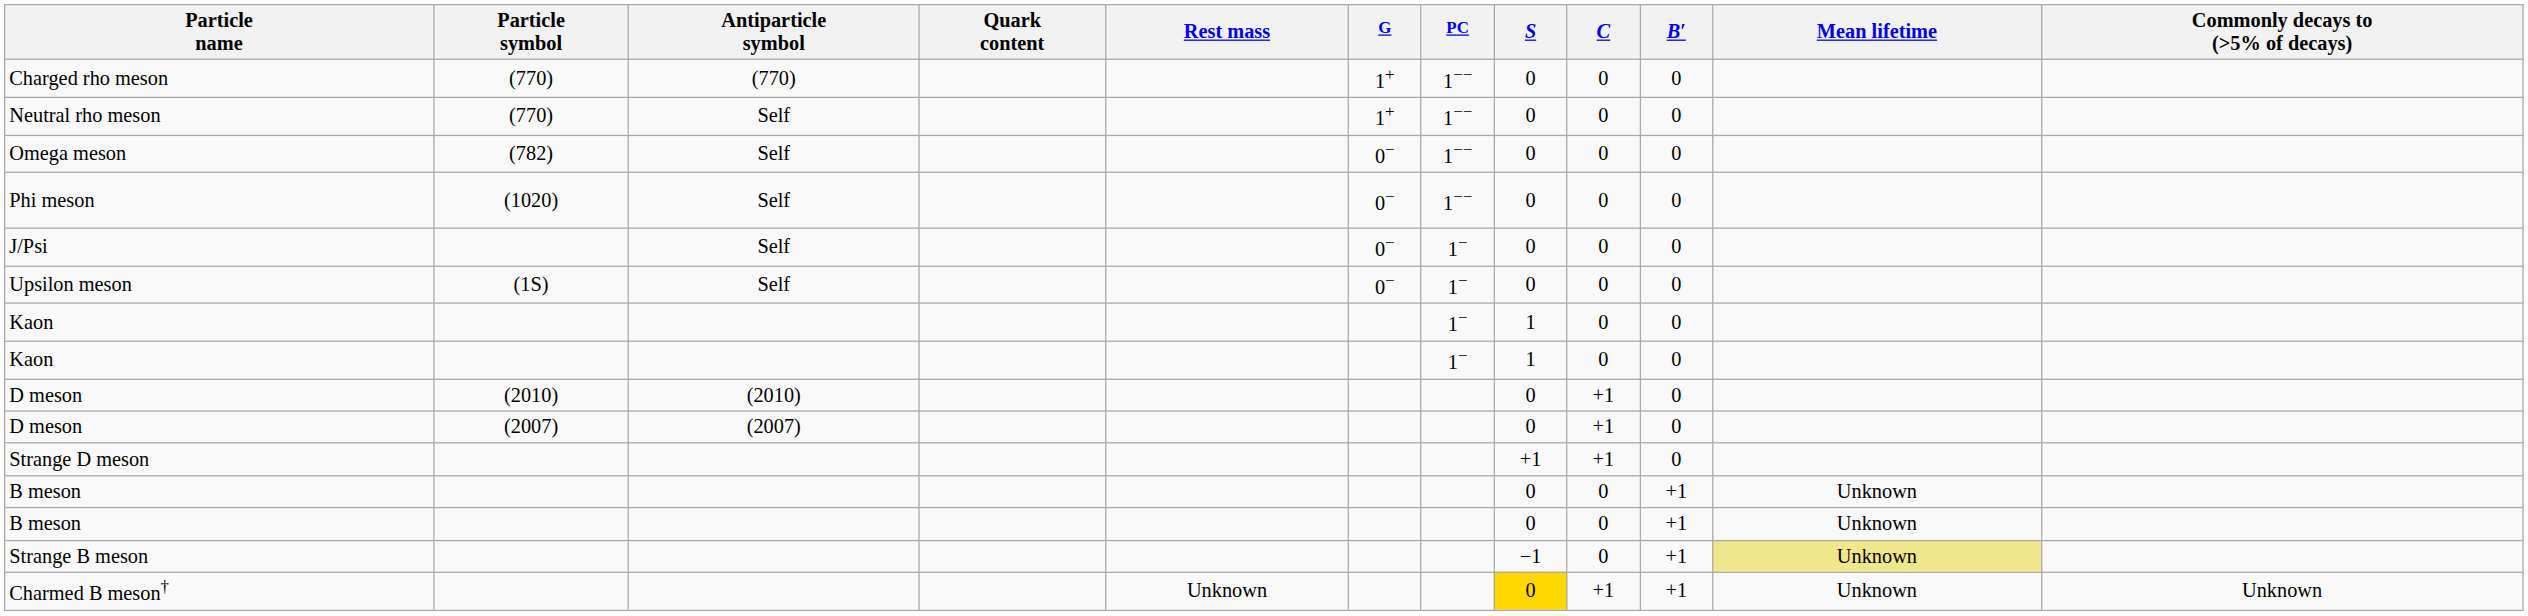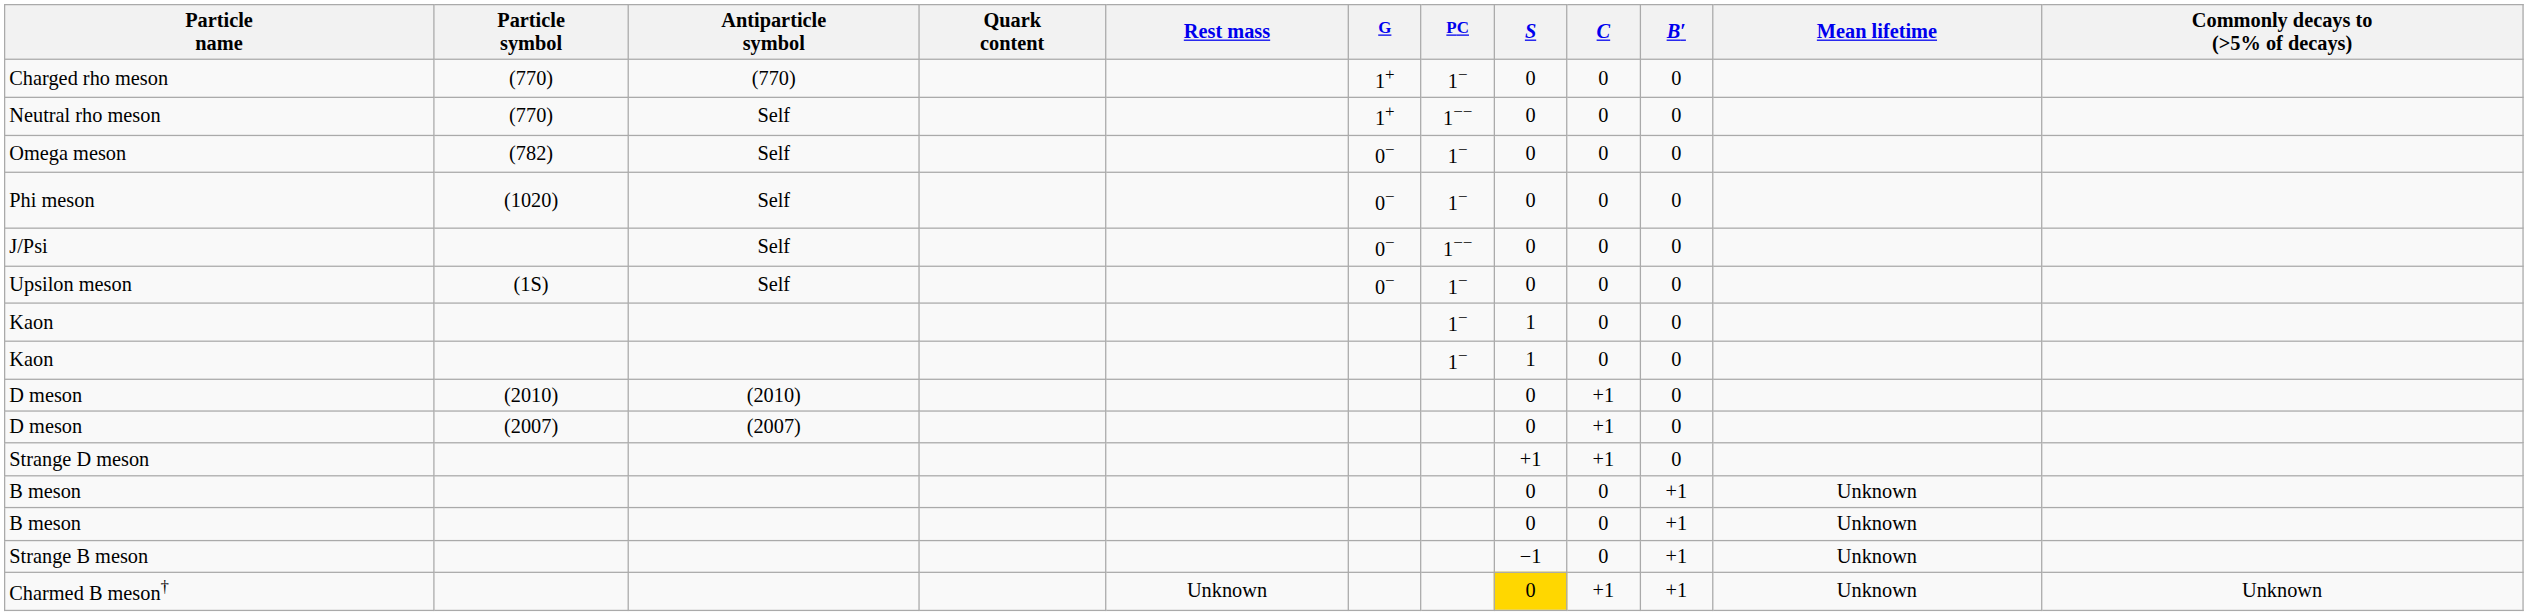Charged rho meson | PC: 1−− -> 1−
Omega meson | PC: 1−− -> 1−
Phi meson | PC: 1−− -> 1−
J/Psi | PC: 1− -> 1−−
Strange B meson | Mean lifetime: khaki background -> no background
